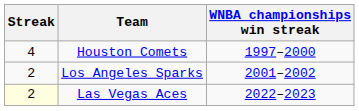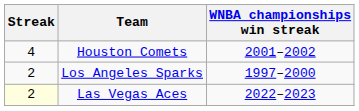Houston Comets | WNBA championships win streak: 1997–2000 -> 2001–2002
Los Angeles Sparks | WNBA championships win streak: 2001–2002 -> 1997–2000
